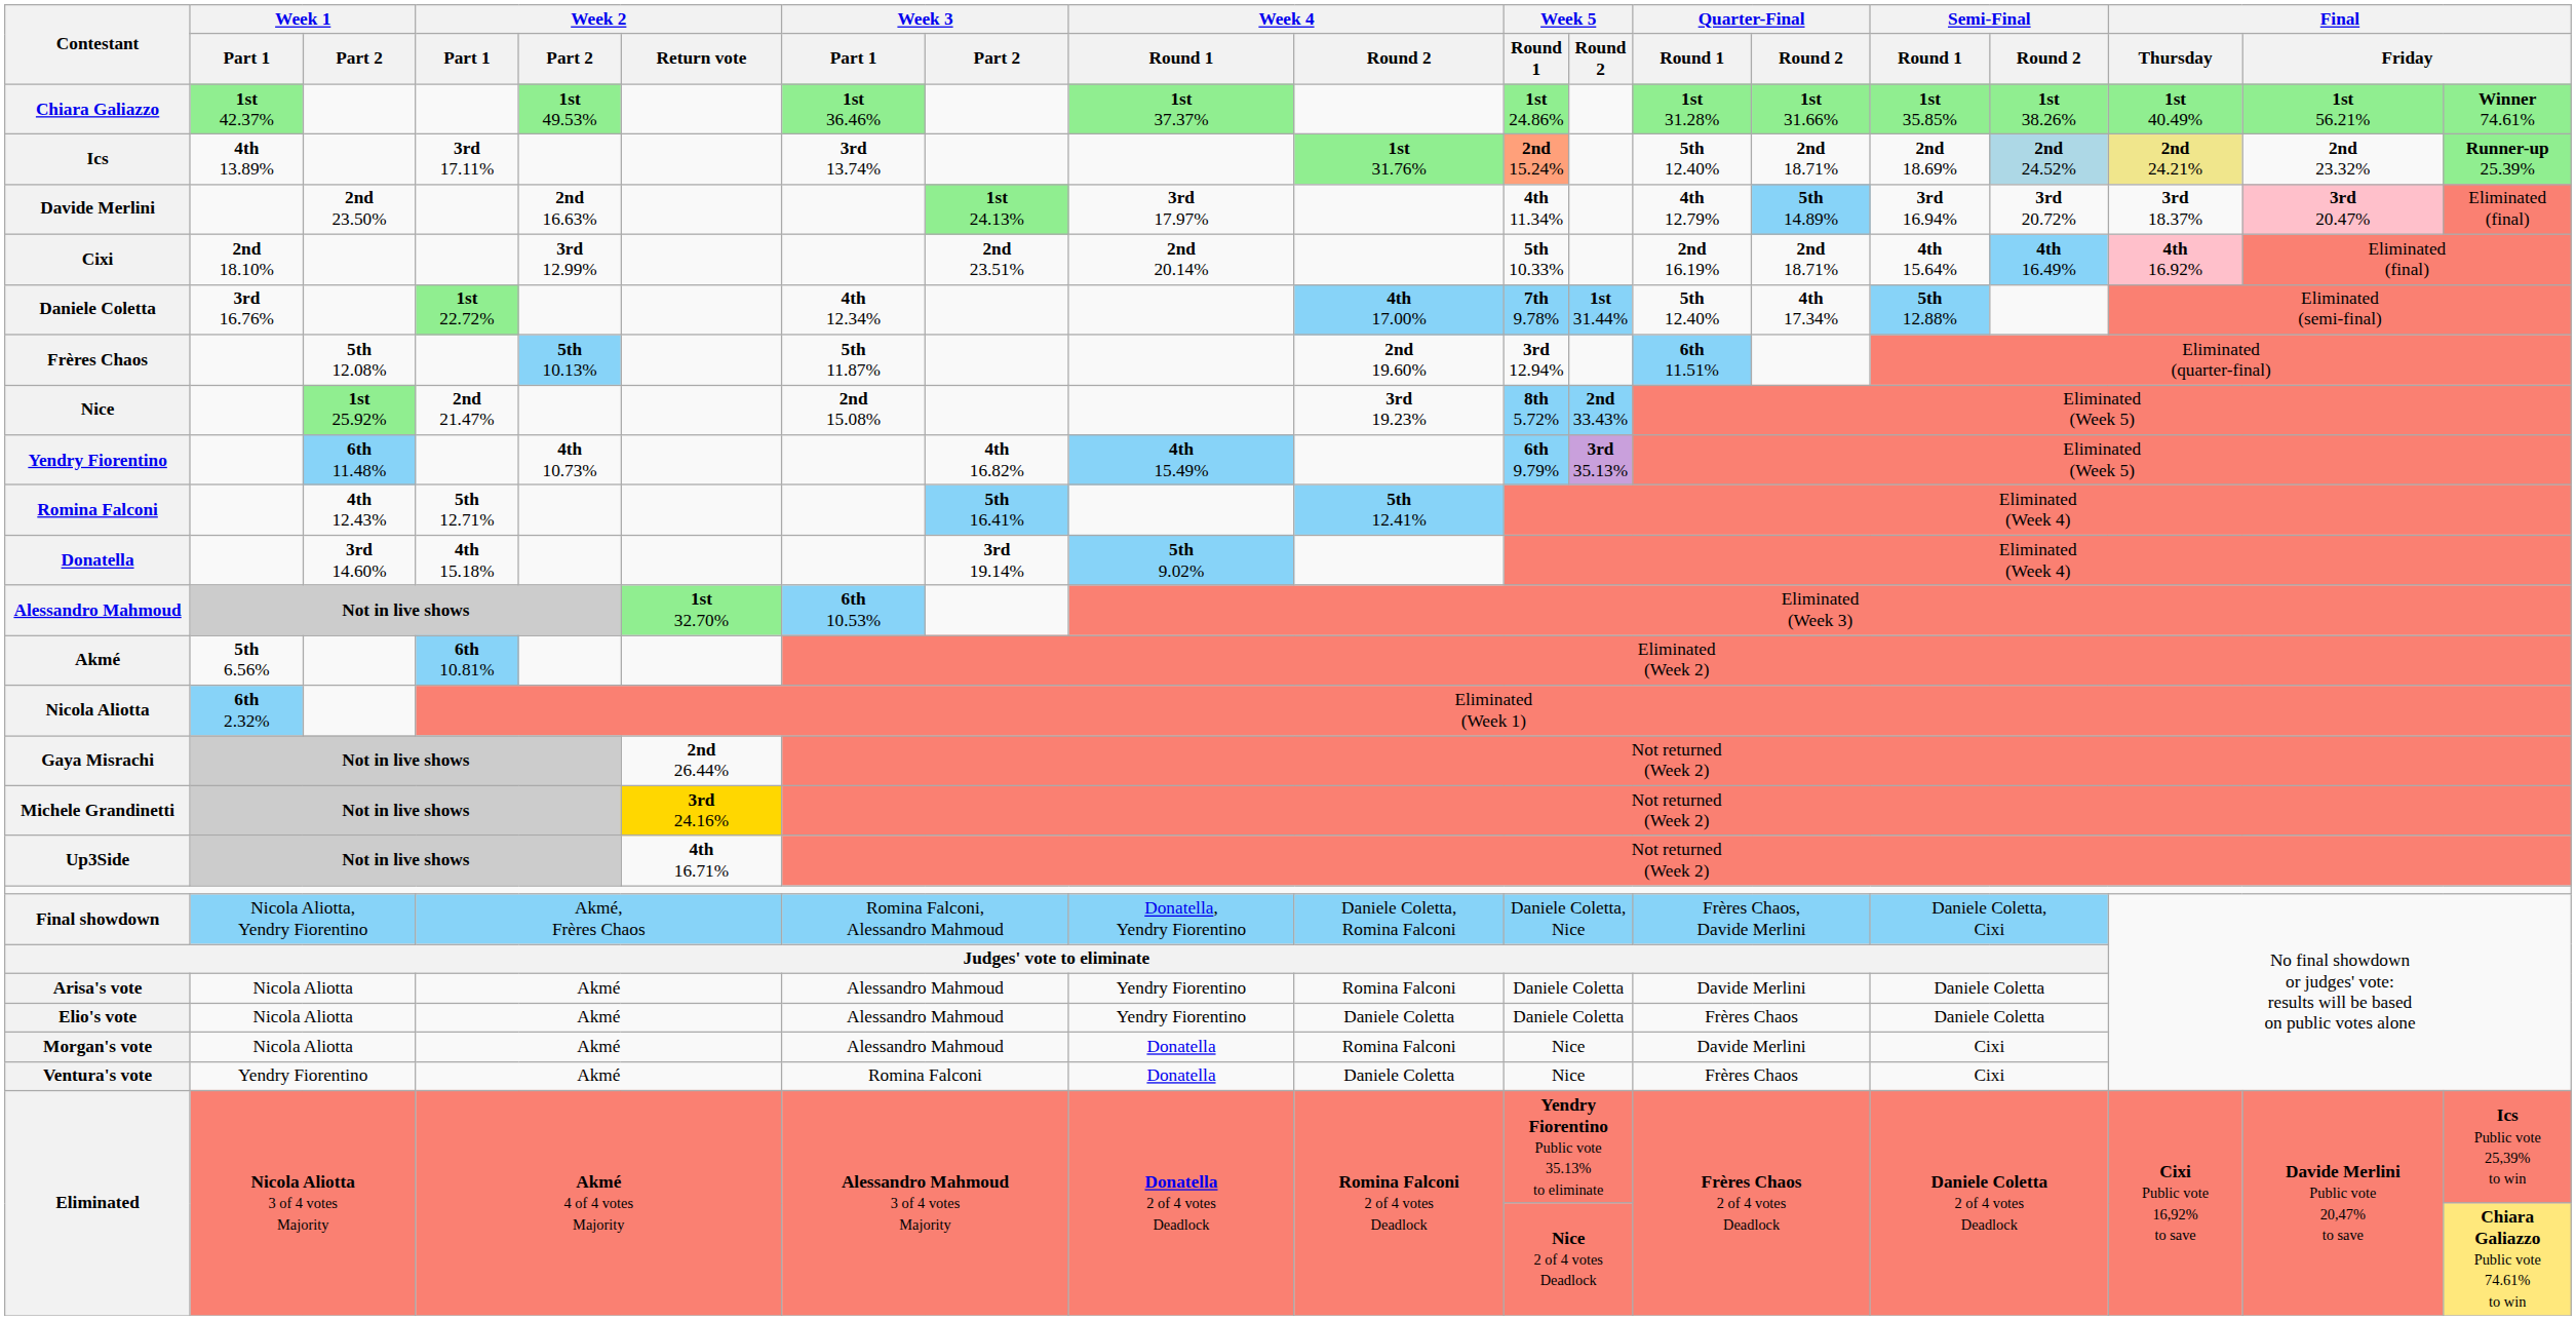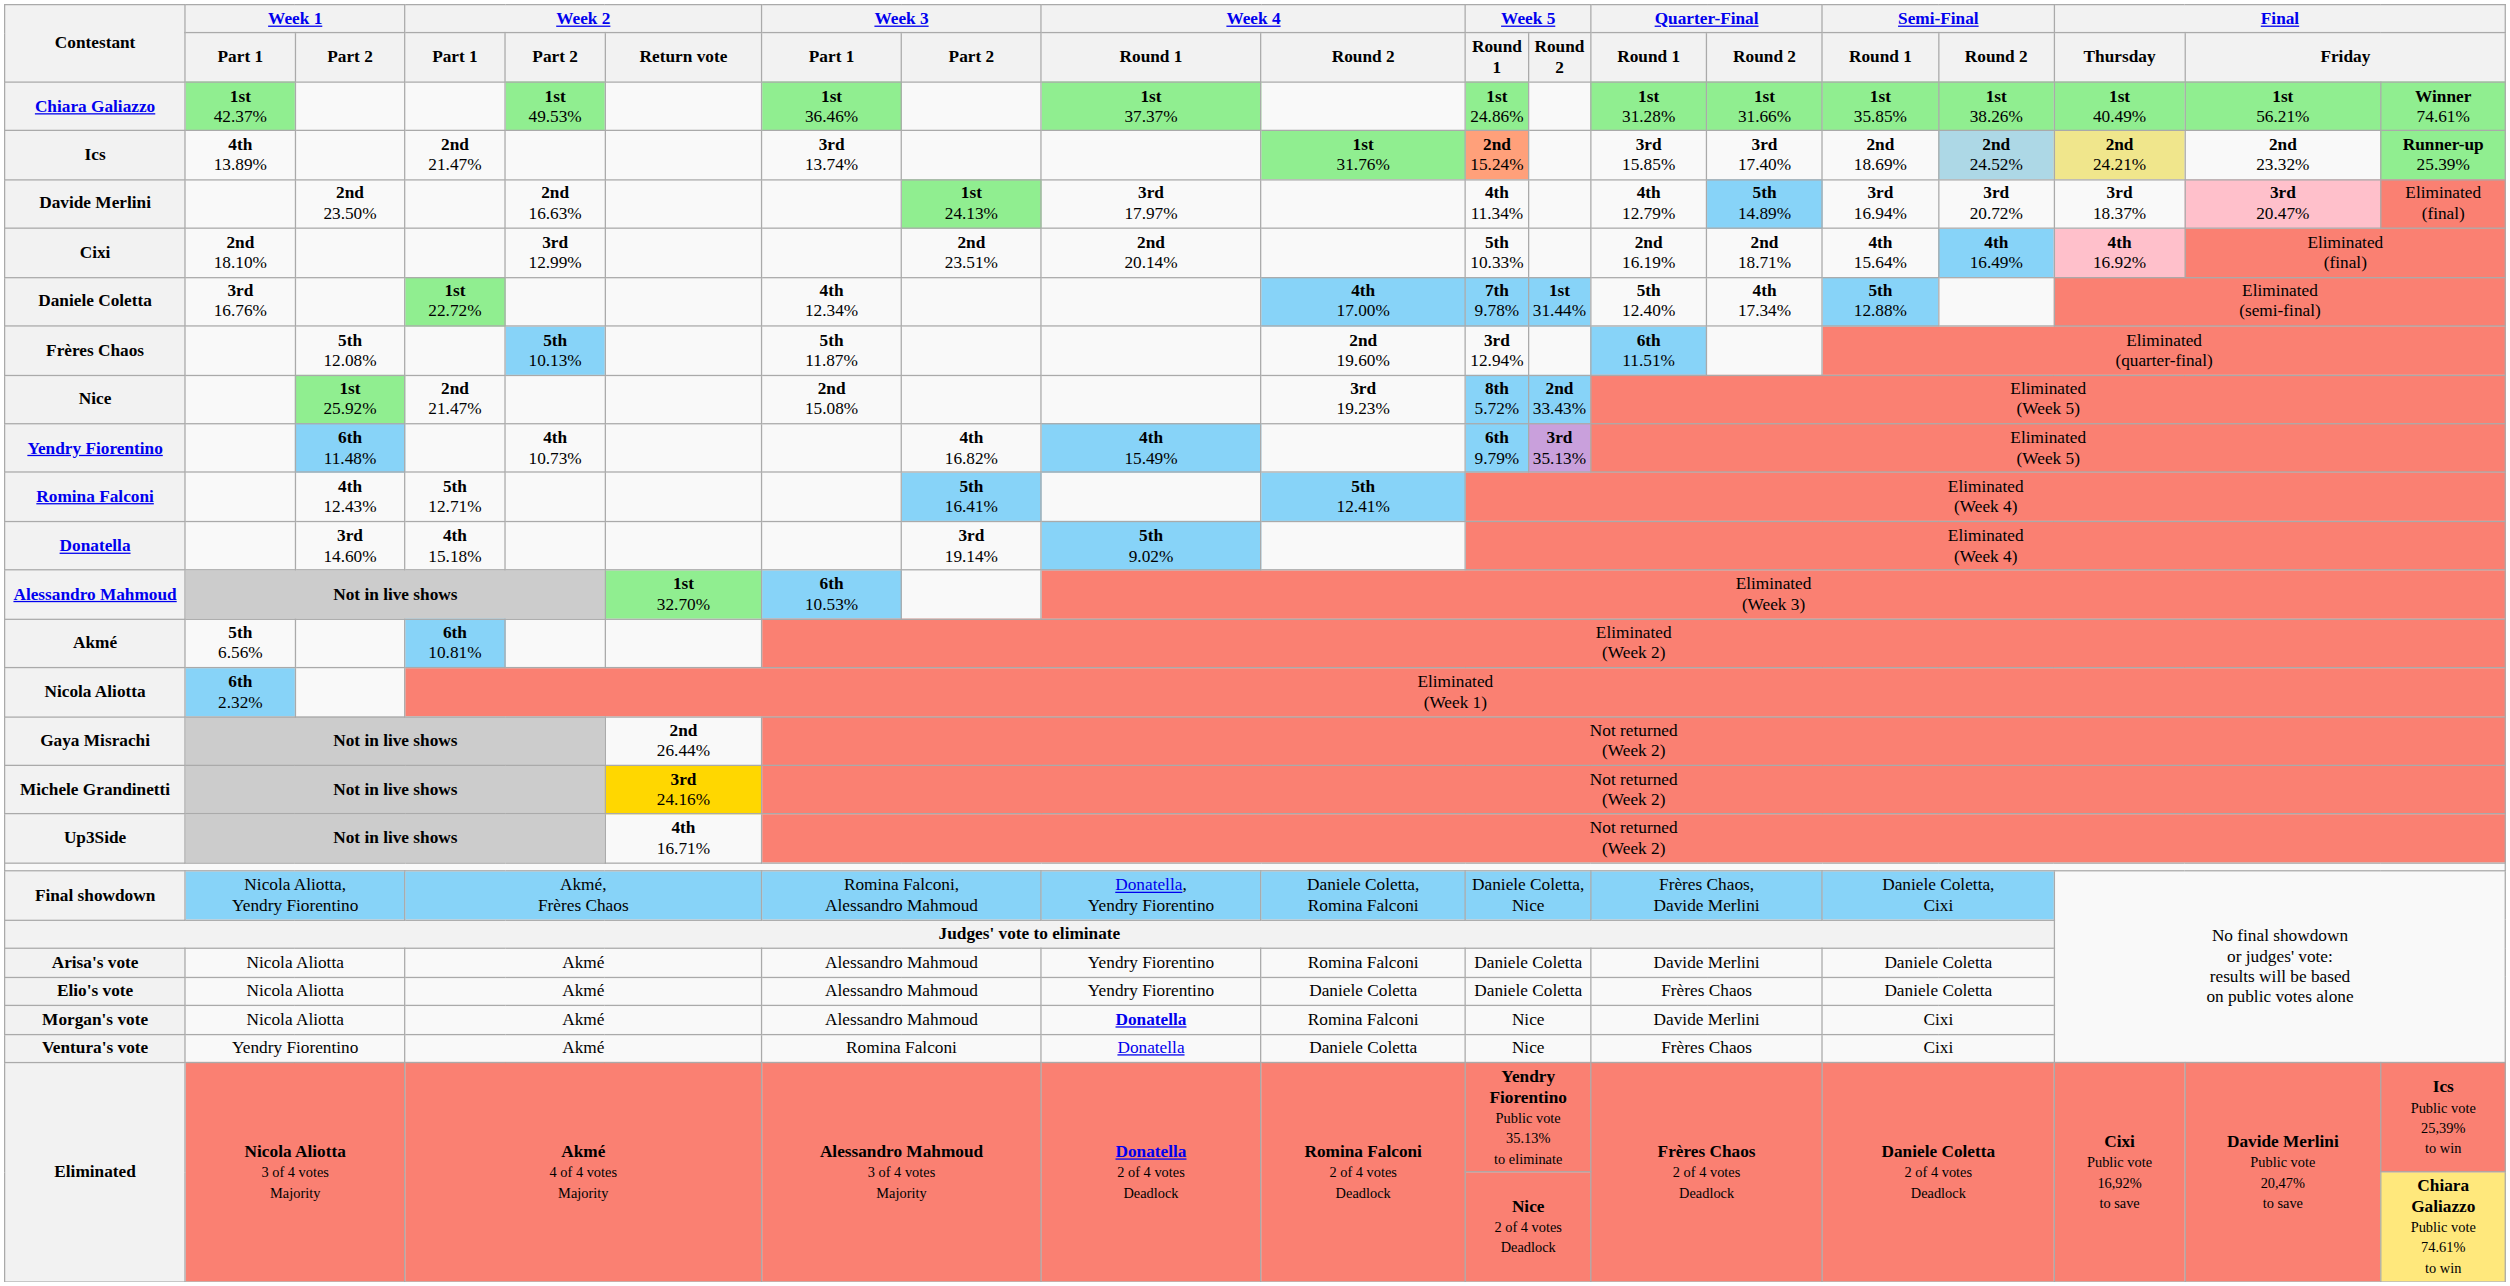Ics | Week 2 / Part 1: 3rd 17.11% -> 2nd 21.47%
Ics | Quarter-Final / Round 1: 5th 12.40% -> 3rd 15.85%
Ics | Quarter-Final / Round 2: 2nd 18.71% -> 3rd 17.40%
Morgan's vote | Week 4 / Round 1: normal -> bold
